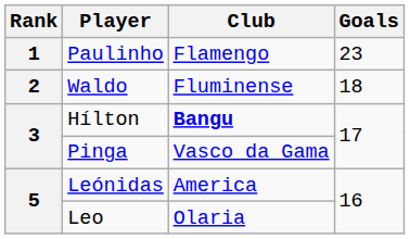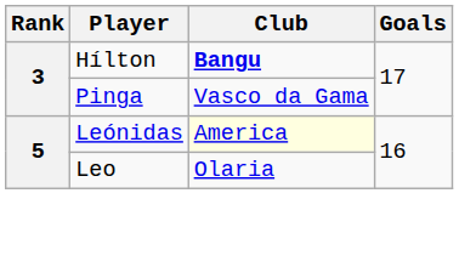- row: 1 | Paulinho | Flamengo | 23
- row: 2 | Waldo | Fluminense | 18
Leónidas | Club: no background -> lightyellow background
